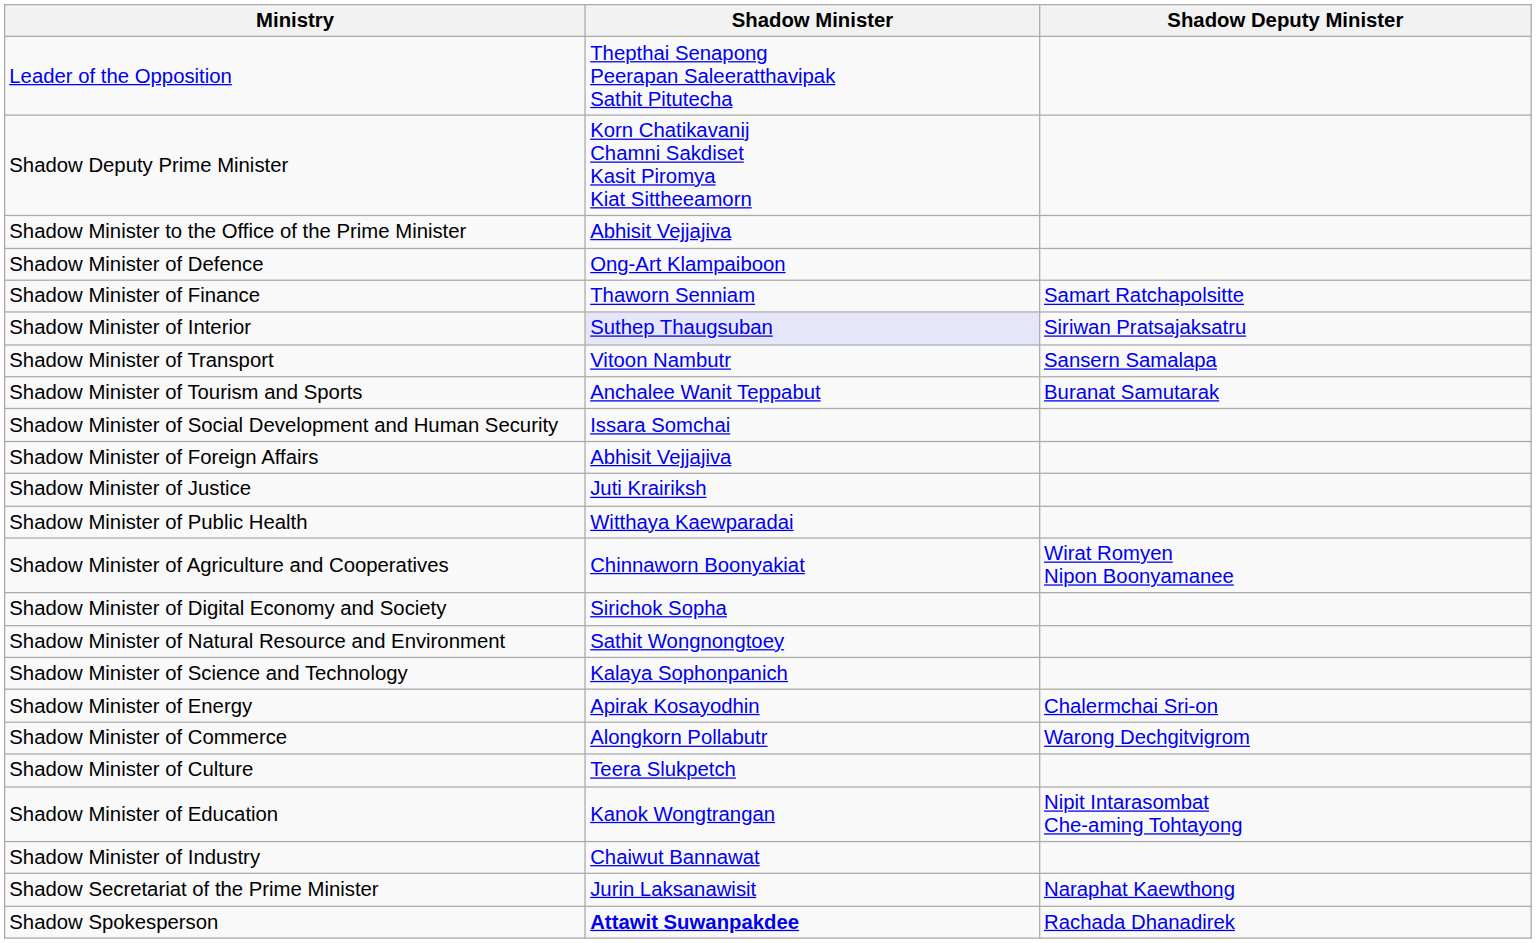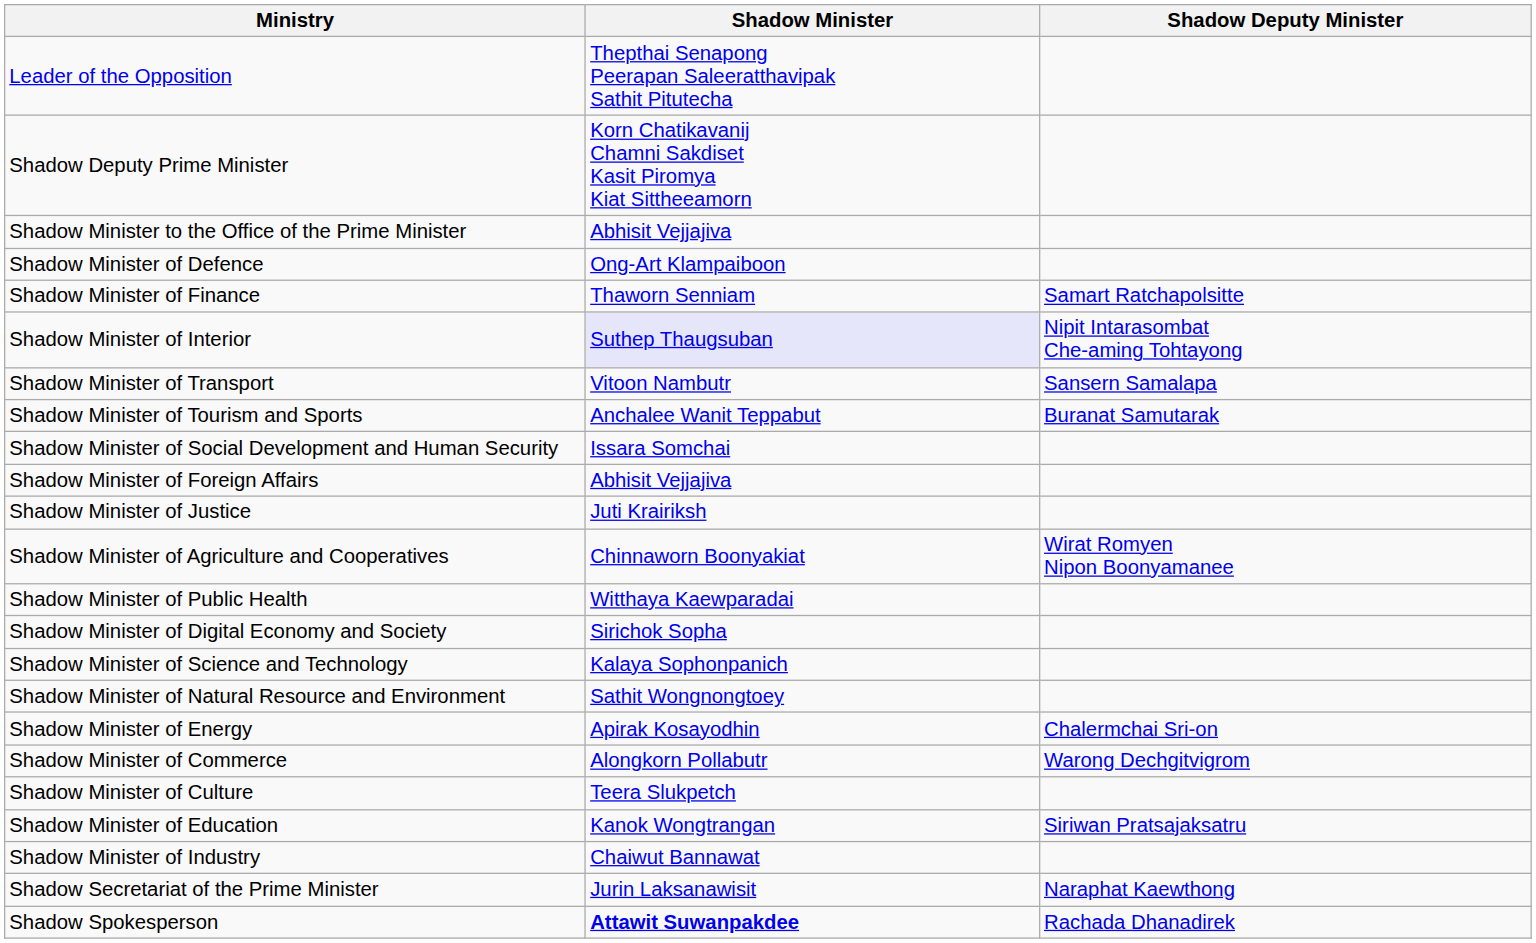Shadow Minister of Interior | Shadow Deputy Minister: Siriwan Pratsajaksatru -> Nipit Intarasombat Che-aming Tohtayong
rows swapped: Shadow Minister of Agriculture and Cooperatives <-> Shadow Minister of Public Health
rows swapped: Shadow Minister of Science and Technology <-> Shadow Minister of Natural Resource and Environment
Shadow Minister of Education | Shadow Deputy Minister: Nipit Intarasombat Che-aming Tohtayong -> Siriwan Pratsajaksatru
